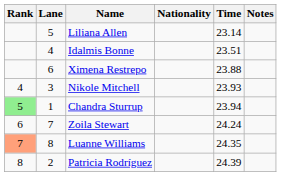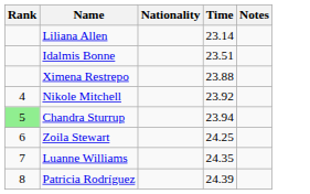- column: Lane | 5 | 4 | 6 | 3 | 1 | 7 | 8 | 2
Nikole Mitchell | Time: 23.93 -> 23.92
Zoila Stewart | Time: 24.24 -> 24.25
Luanne Williams | Rank: lightsalmon background -> no background
